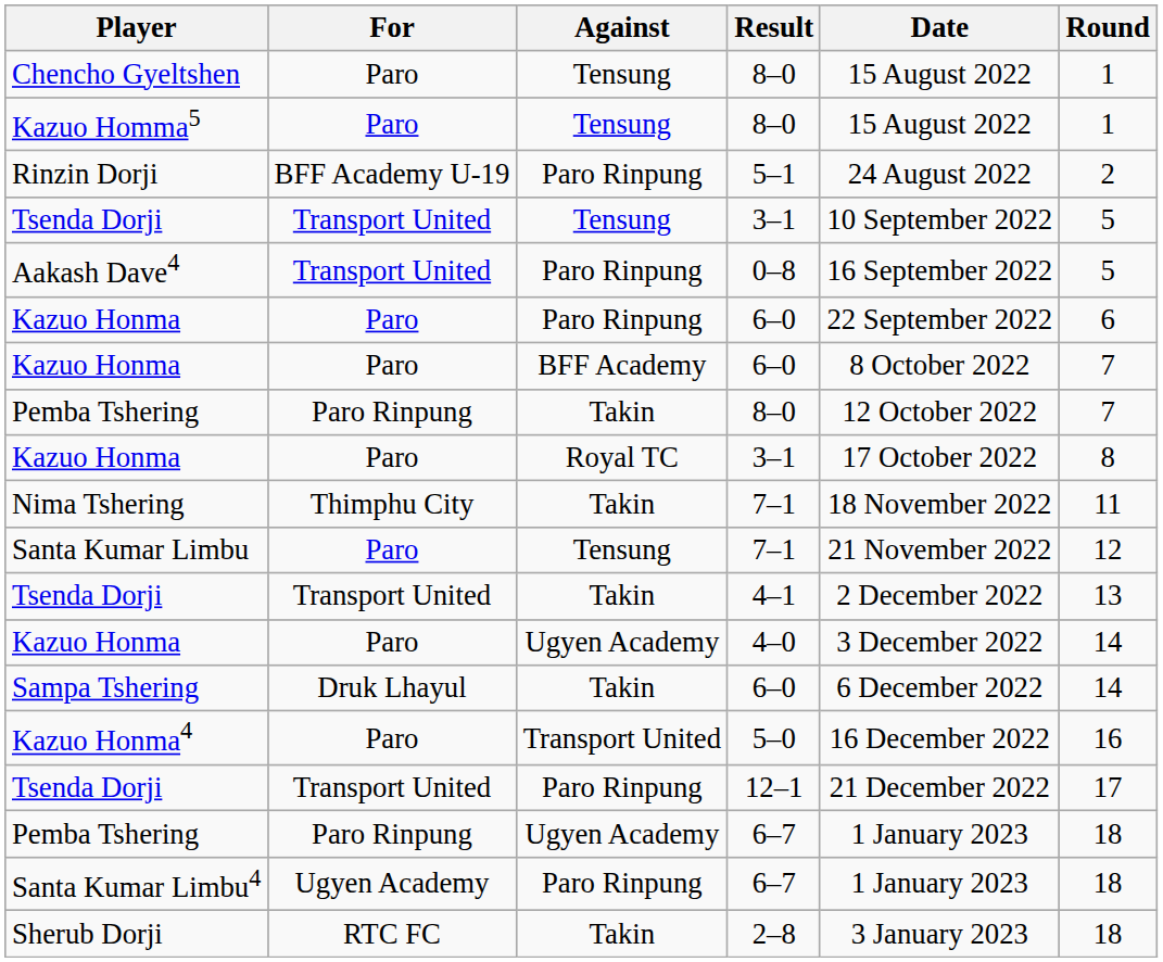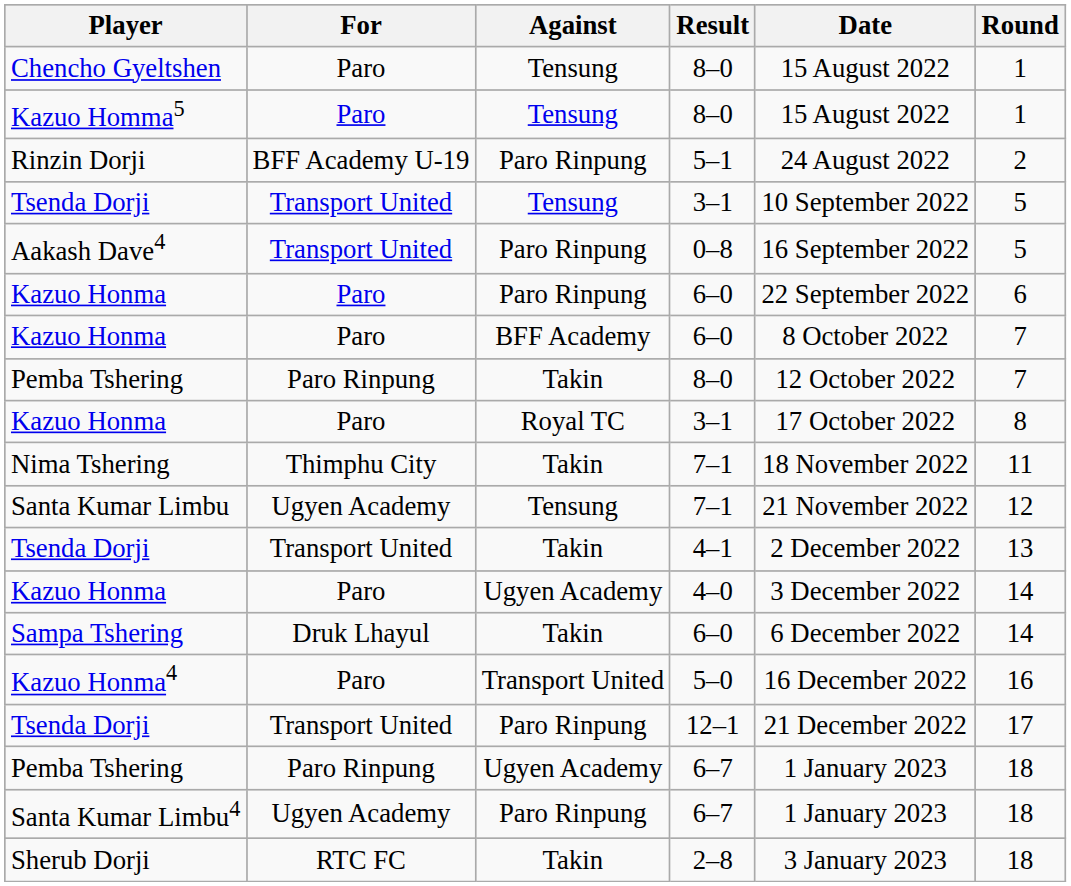Santa Kumar Limbu | For: Paro -> Ugyen Academy
